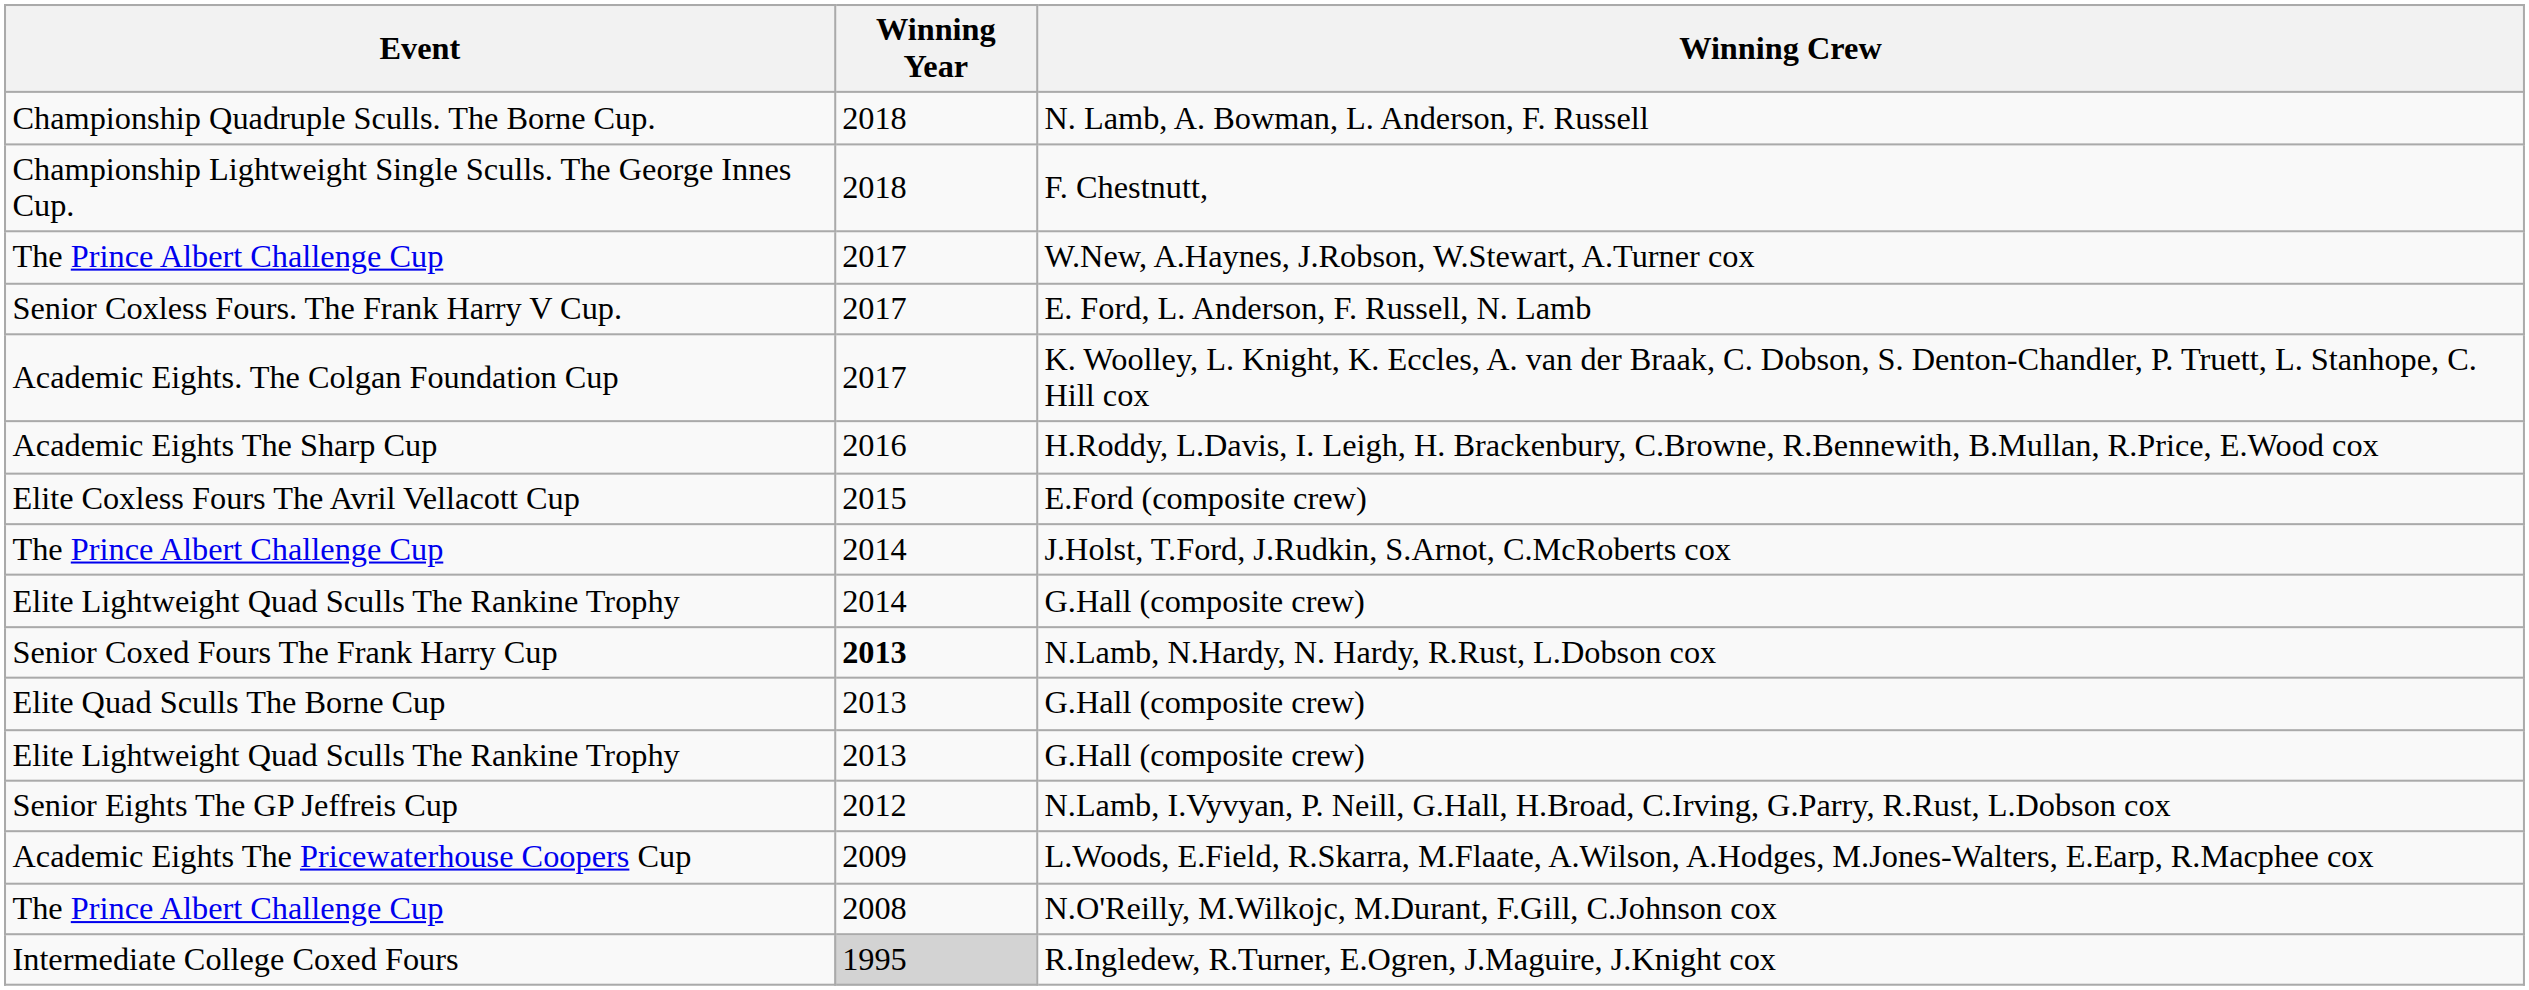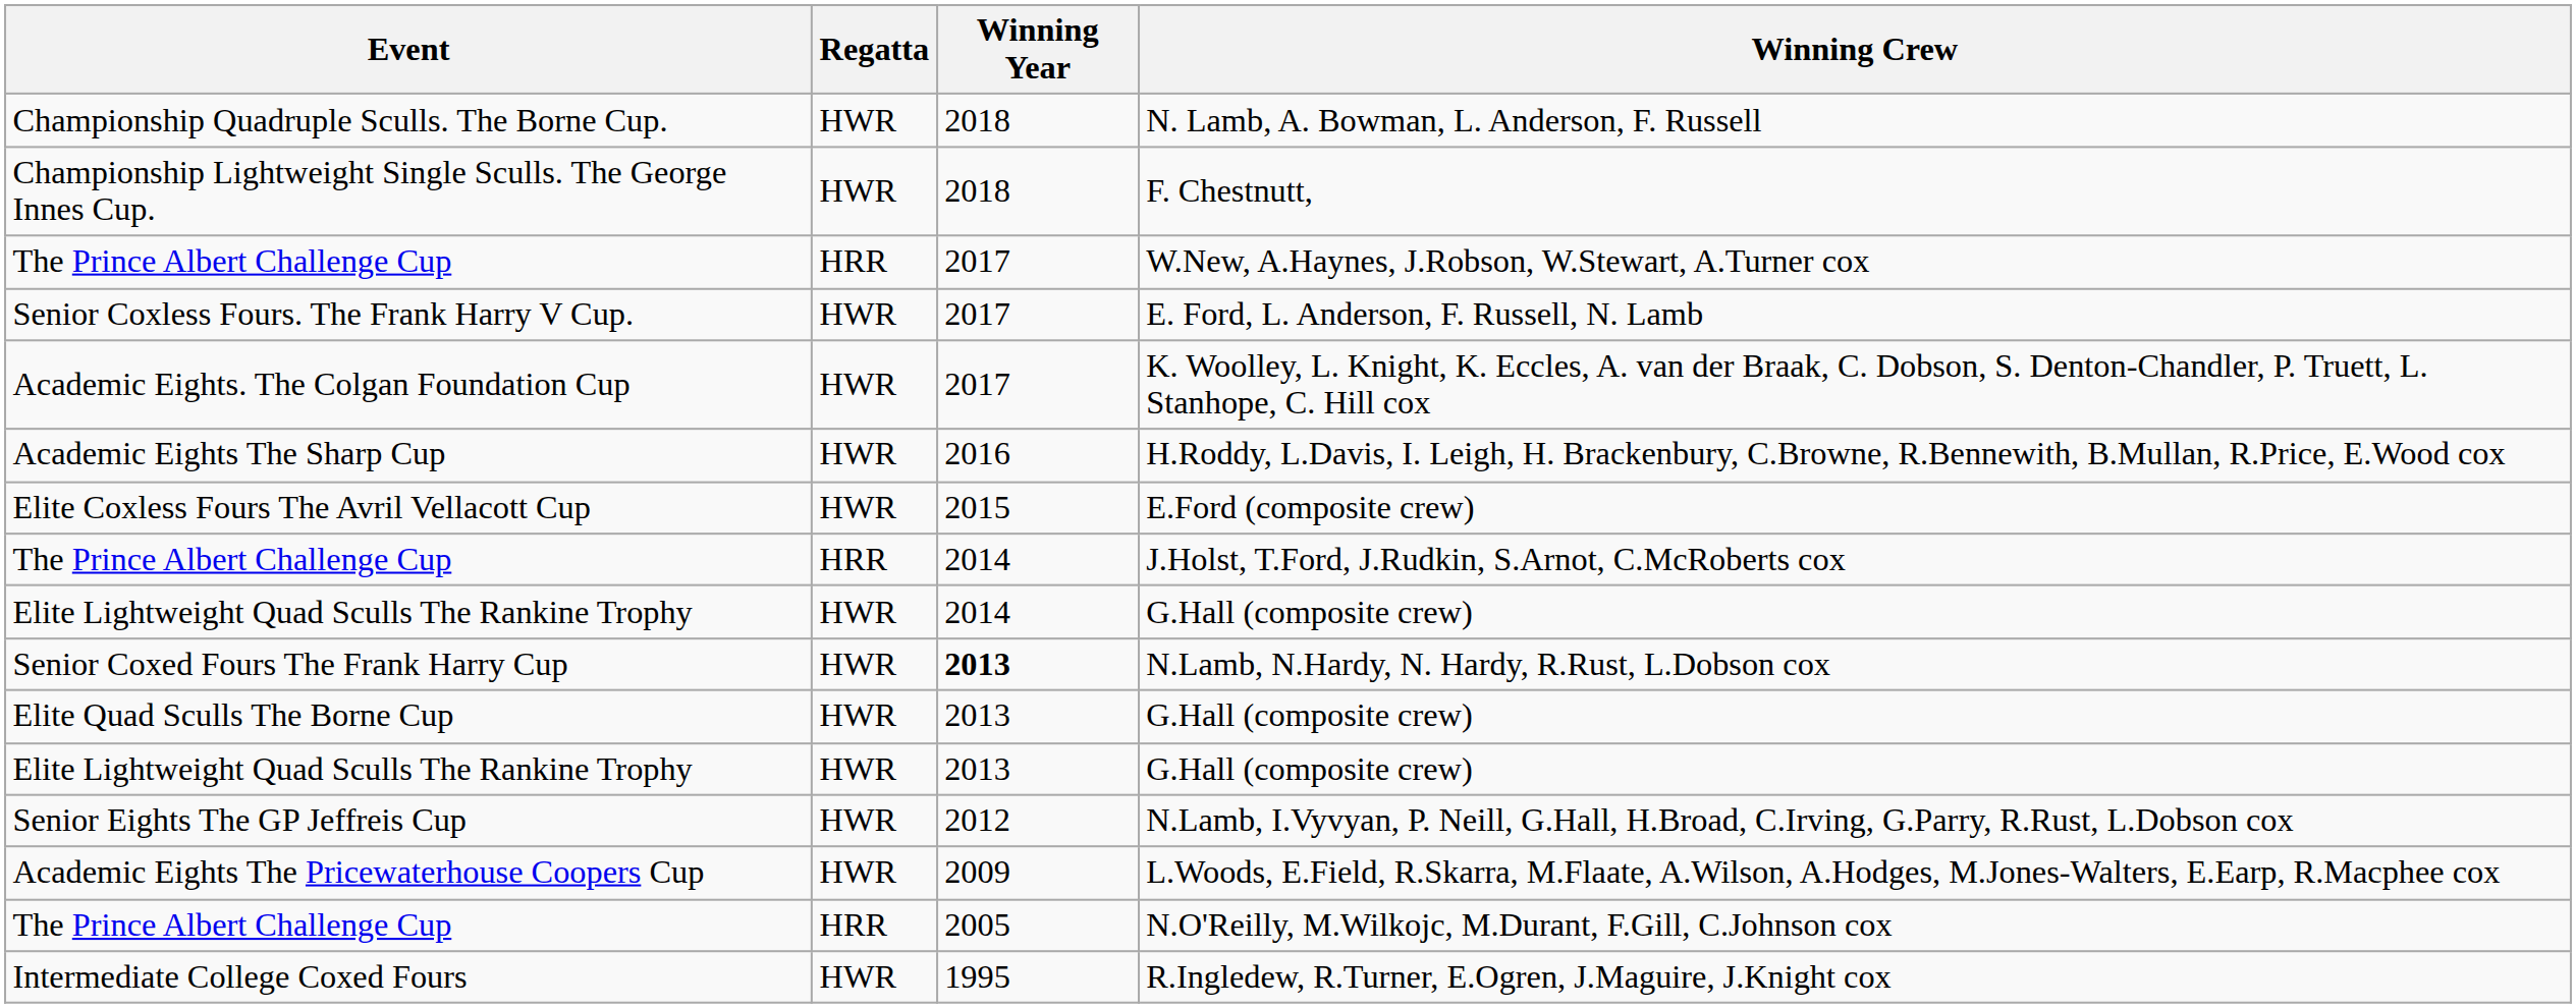+ column: Regatta | HWR | HWR | HRR | HWR | HWR | HWR | HWR | HRR | HWR | HWR | HWR | HWR | HWR | HWR | HRR | HWR
N.O'Reilly, M.Wilkojc, M.Durant, F.Gill, C.Johnson cox | Winning Year: 2008 -> 2005
R.Ingledew, R.Turner, E.Ogren, J.Maguire, J.Knight cox | Winning Year: lightgrey background -> no background
